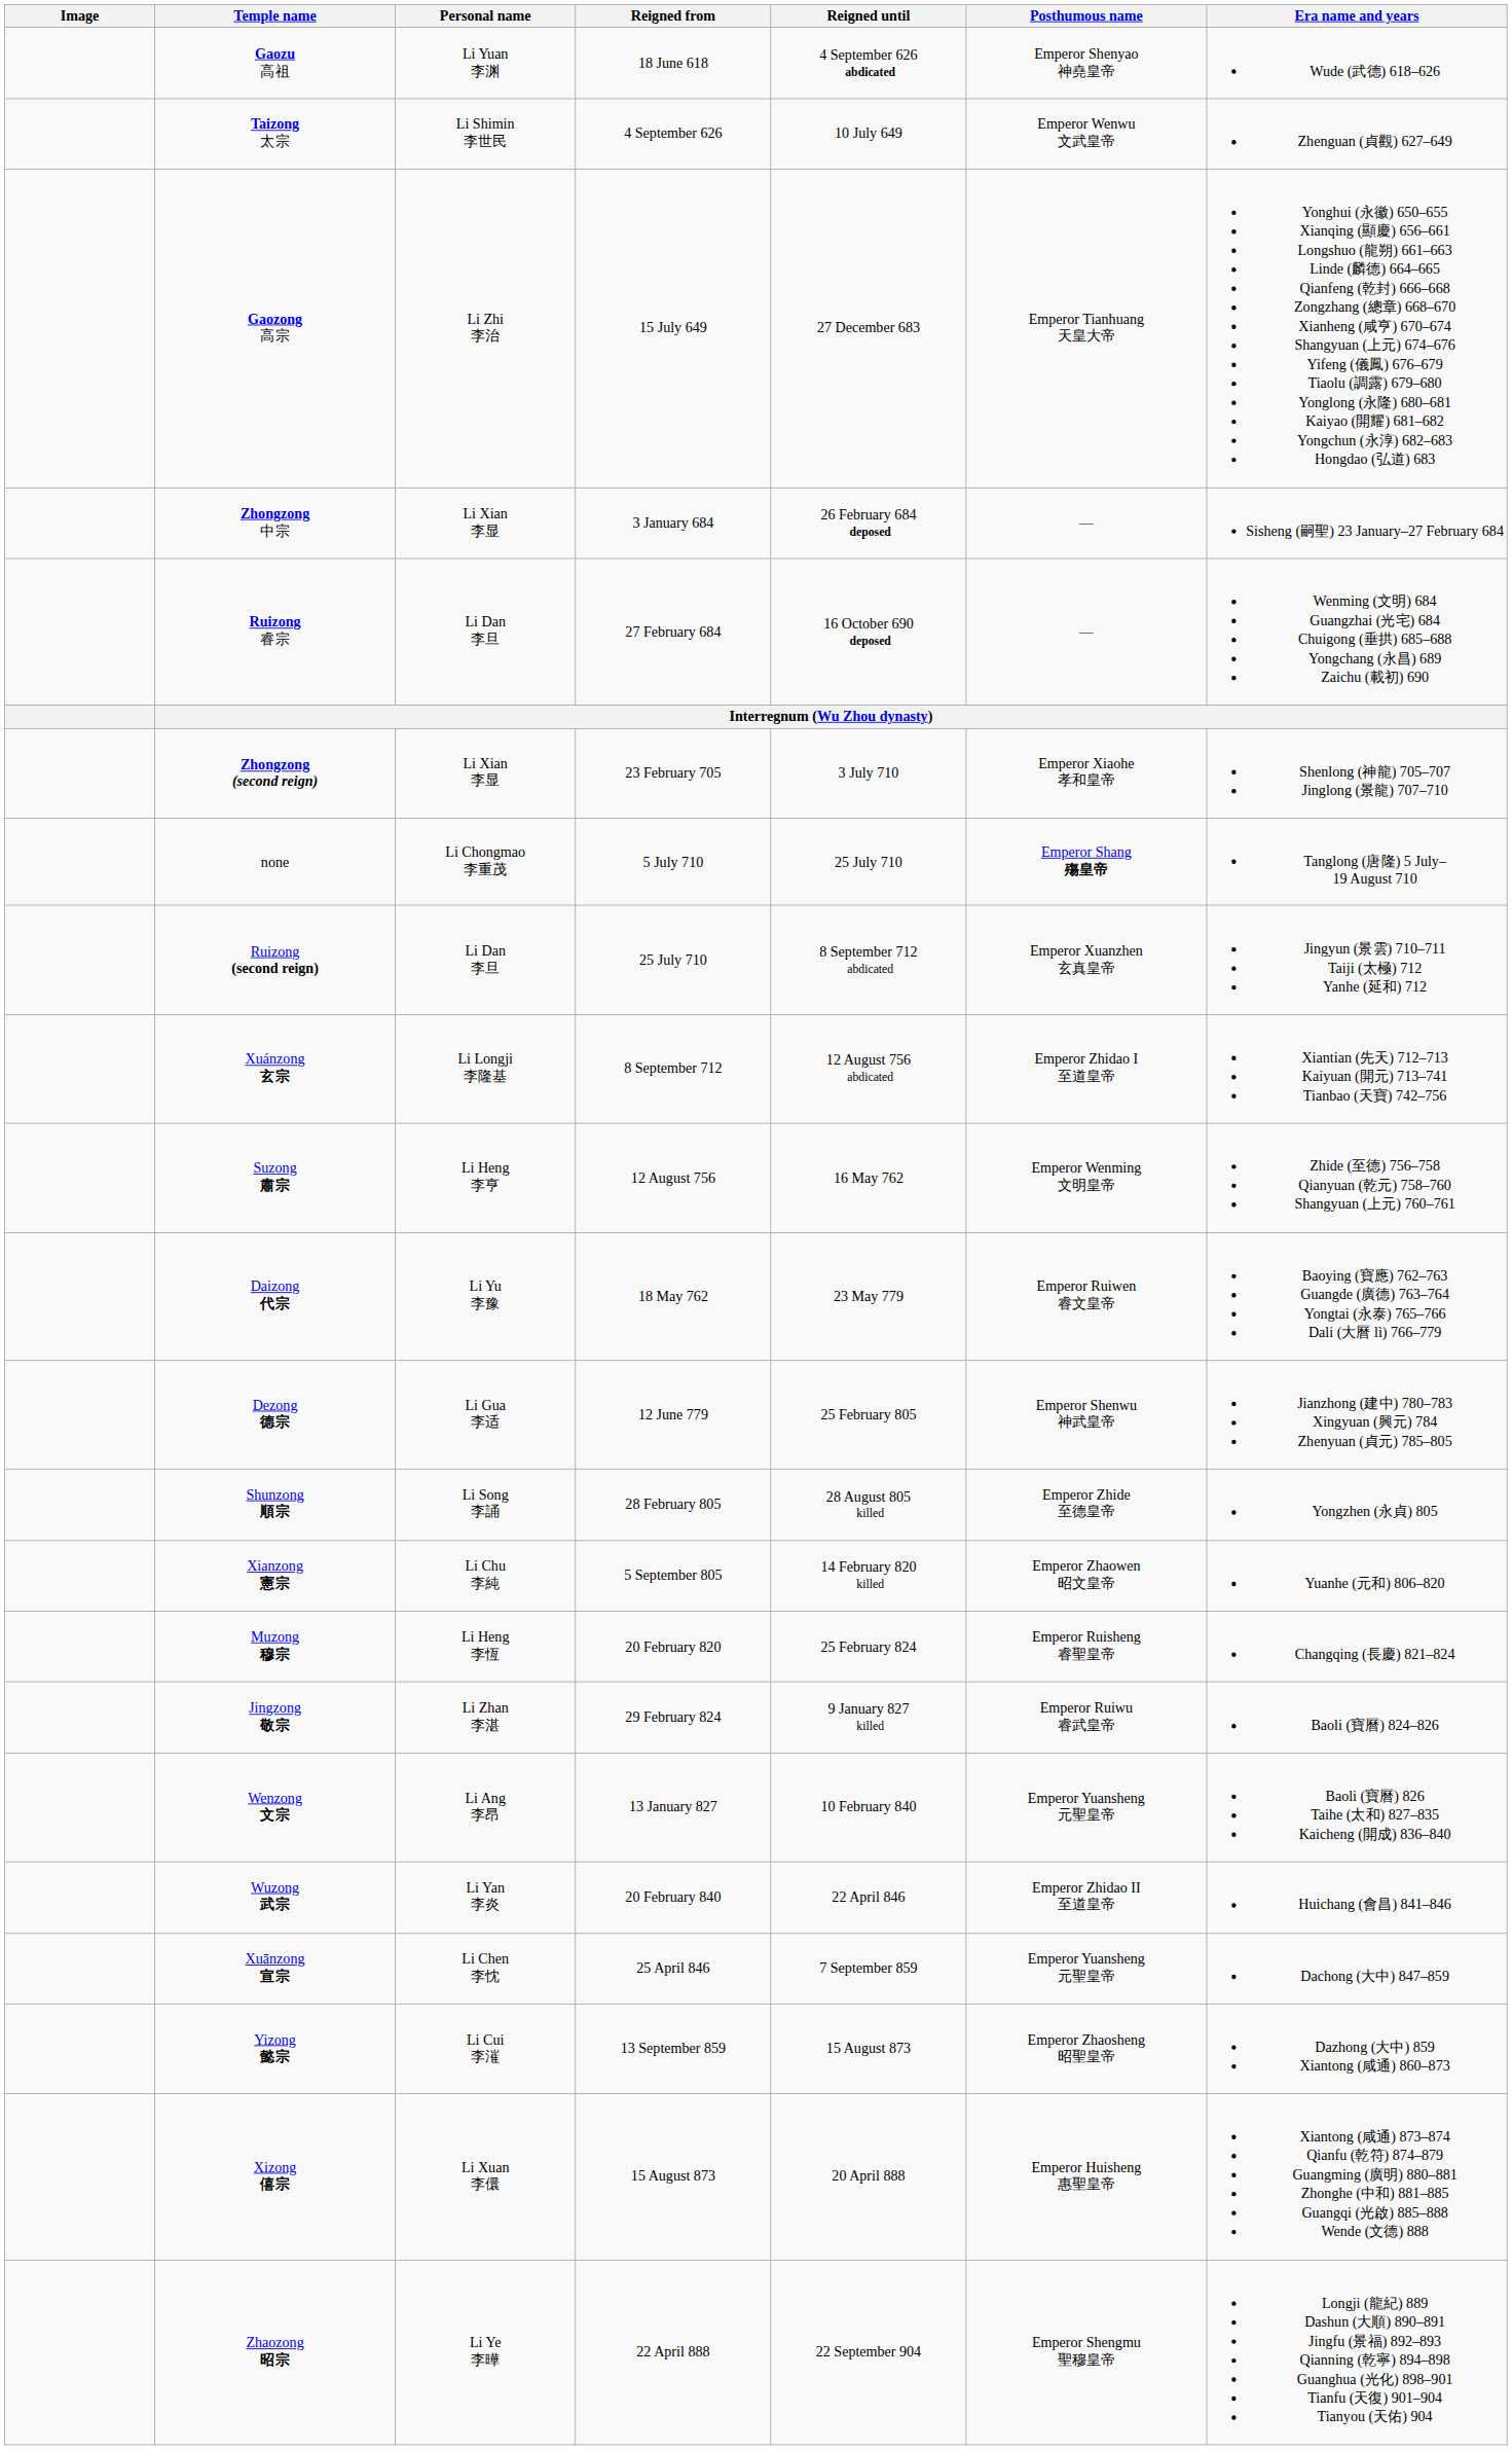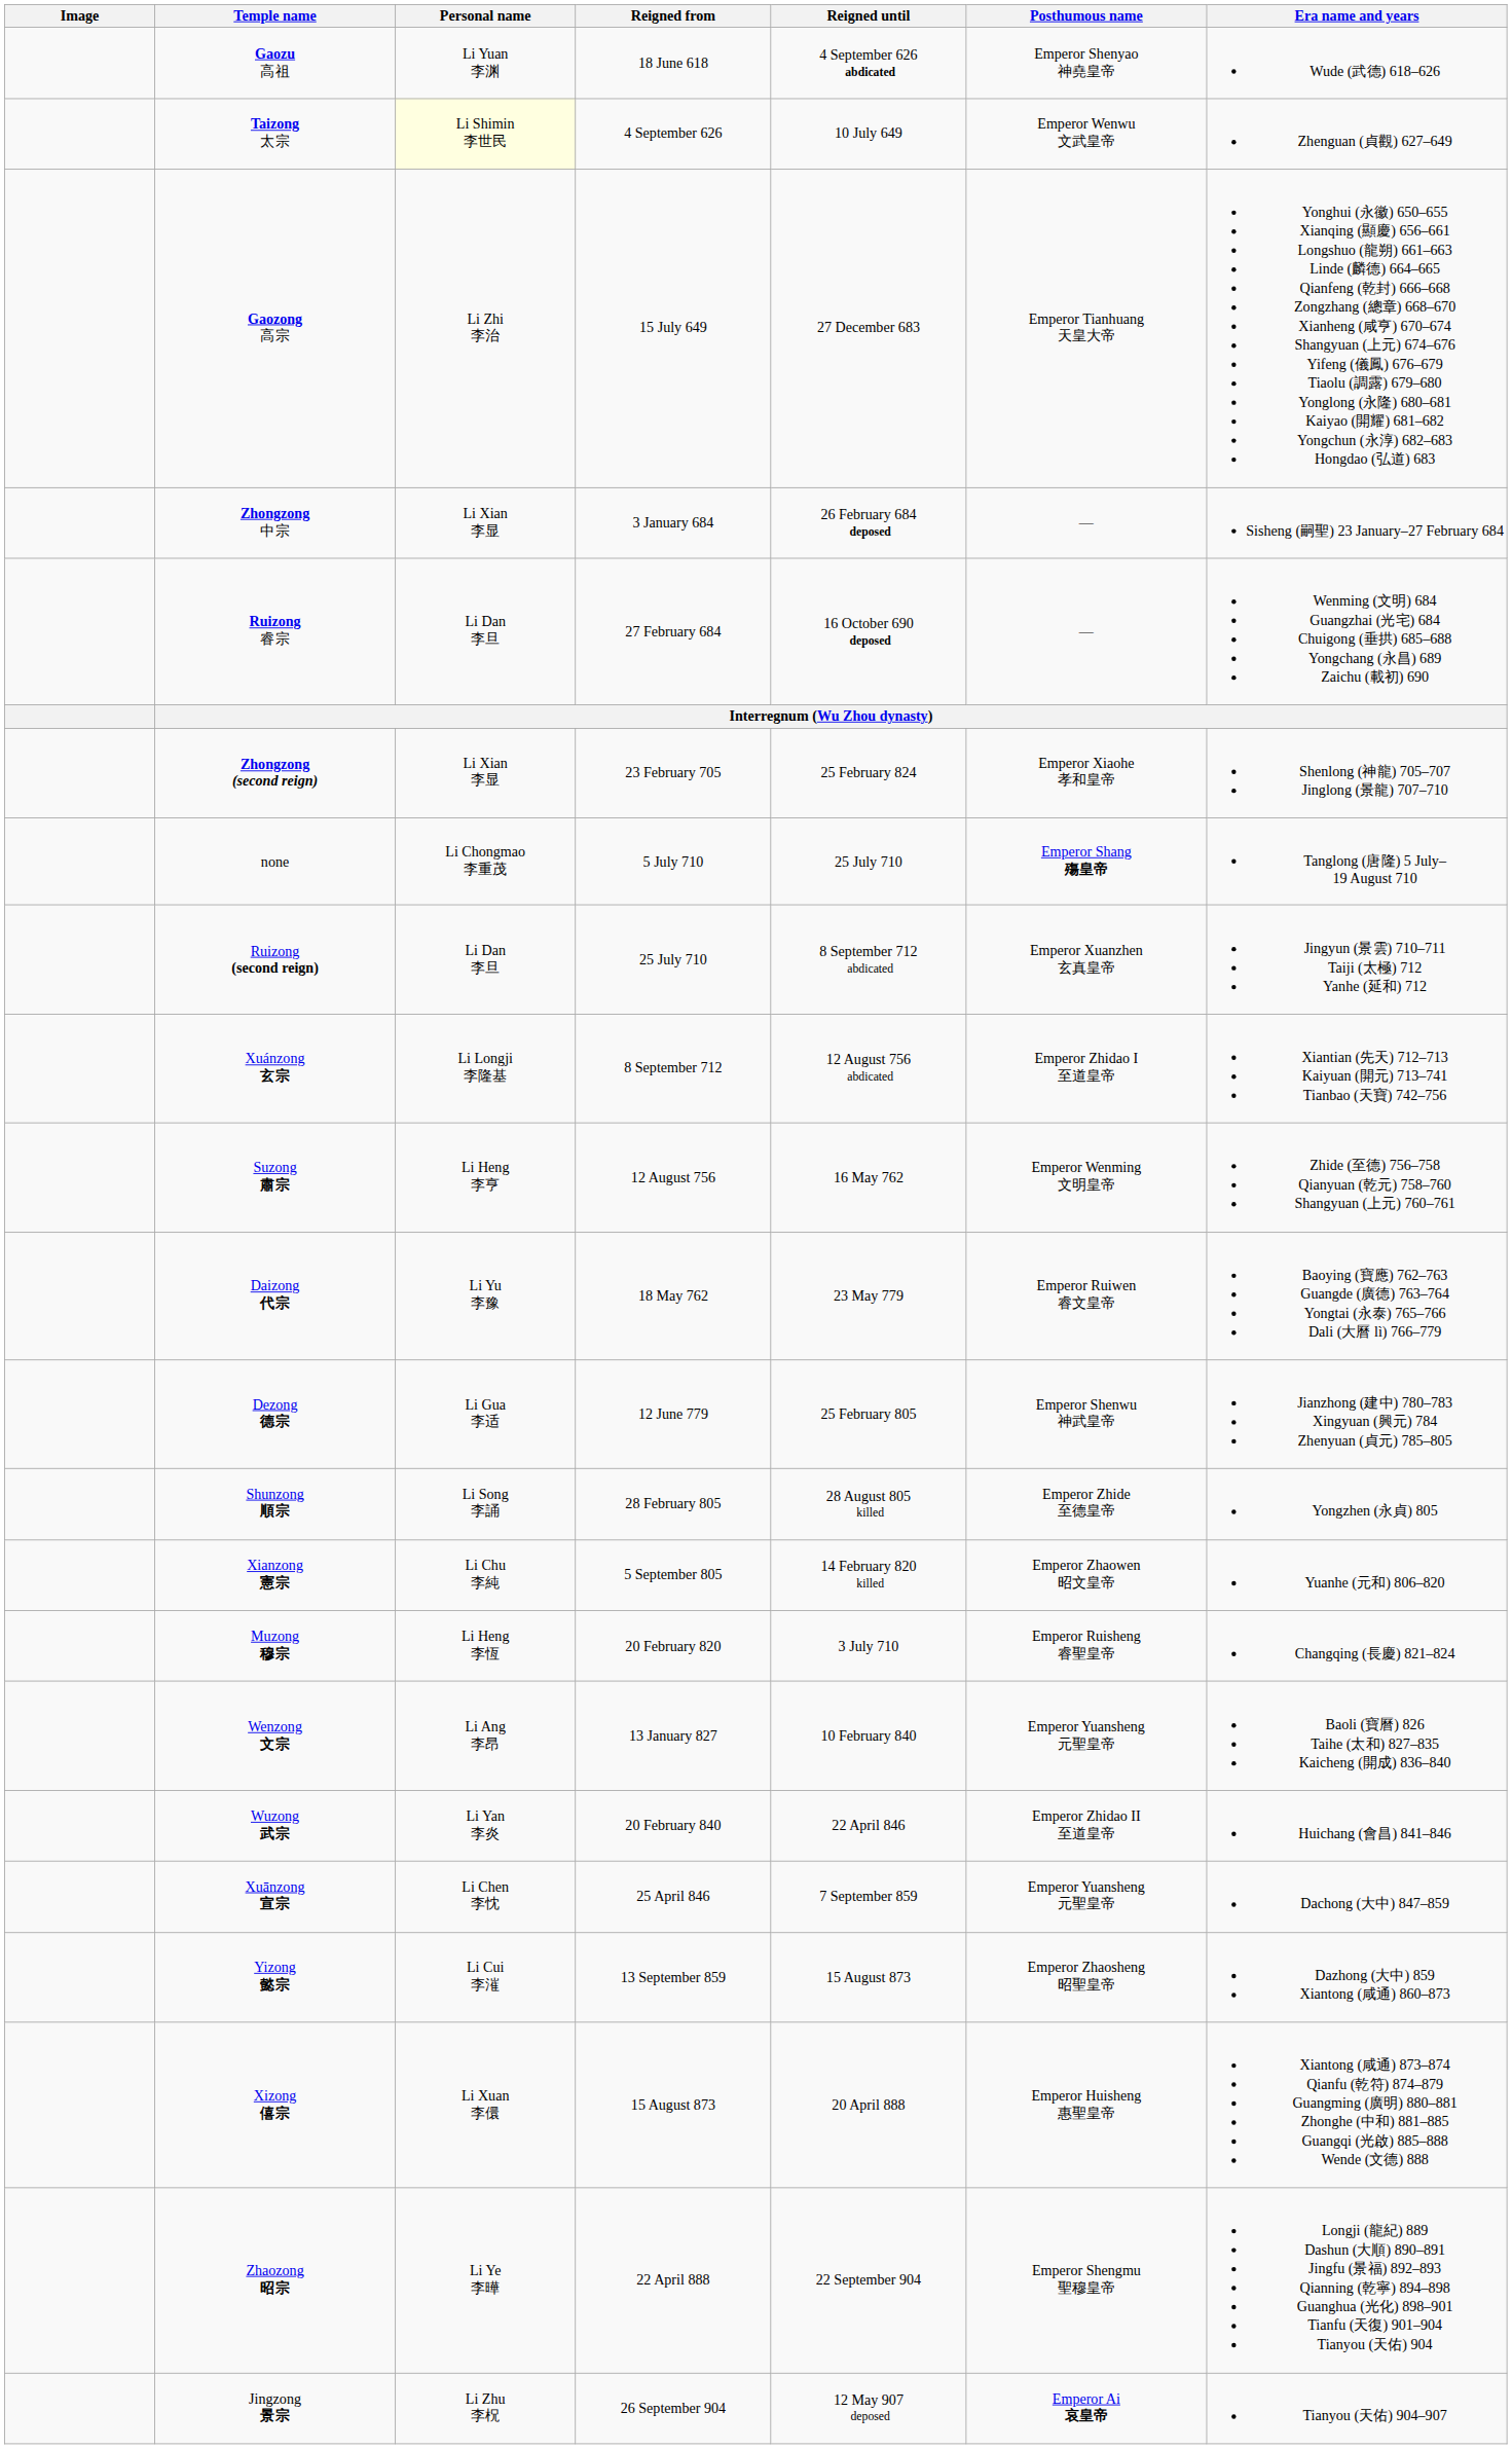Taizong 太宗 | Personal name: no background -> lightyellow background
Zhongzong (second reign) | Reigned until: 3 July 710 -> 25 February 824
Muzong 穆宗 | Reigned until: 25 February 824 -> 3 July 710
- row: Jingzong 敬宗 | Li Zhan 李湛 | 29 February 824 | 9 January 827 killed | Emperor Ruiwu 睿武皇帝 | Baoli (寶曆) 824–826
+ row: Jingzong 景宗 | Li Zhu 李柷 | 26 September 904 | 12 May 907 deposed | Emperor Ai 哀皇帝 | Tianyou (天佑) 904–907
